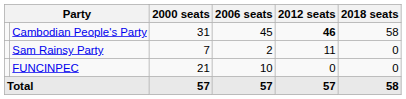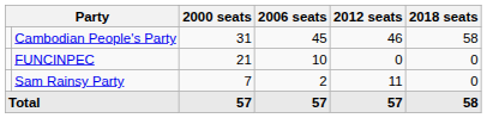Cambodian People's Party | 2012 seats: bold -> normal
rows swapped: FUNCINPEC <-> Sam Rainsy Party
